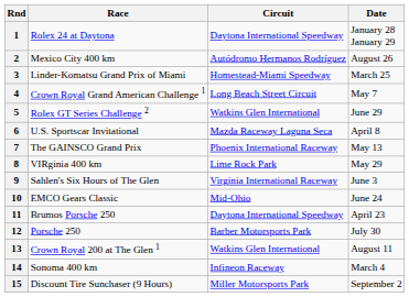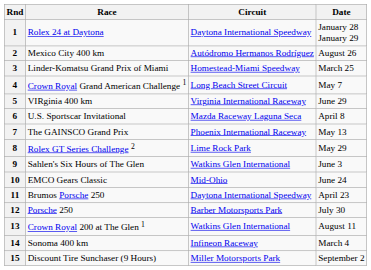5 | Race: Rolex GT Series Challenge 2 -> VIRginia 400 km
5 | Circuit: Watkins Glen International -> Virginia International Raceway
8 | Race: VIRginia 400 km -> Rolex GT Series Challenge 2
9 | Circuit: Virginia International Raceway -> Watkins Glen International
